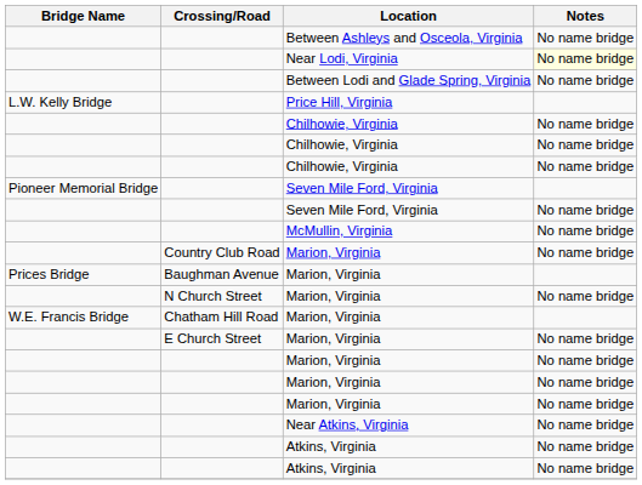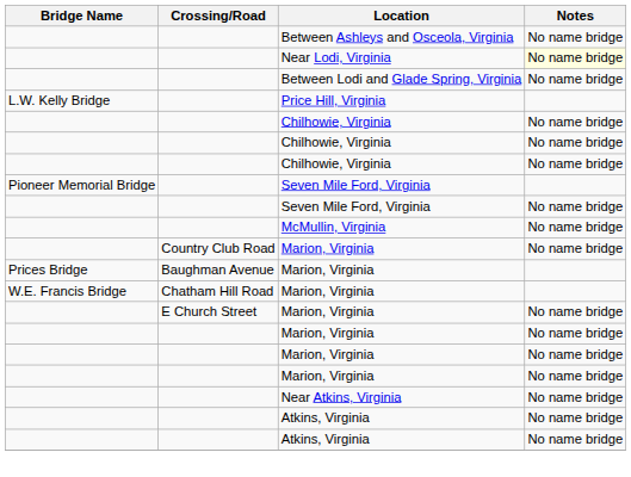- row: N Church Street | Marion, Virginia | No name bridge
